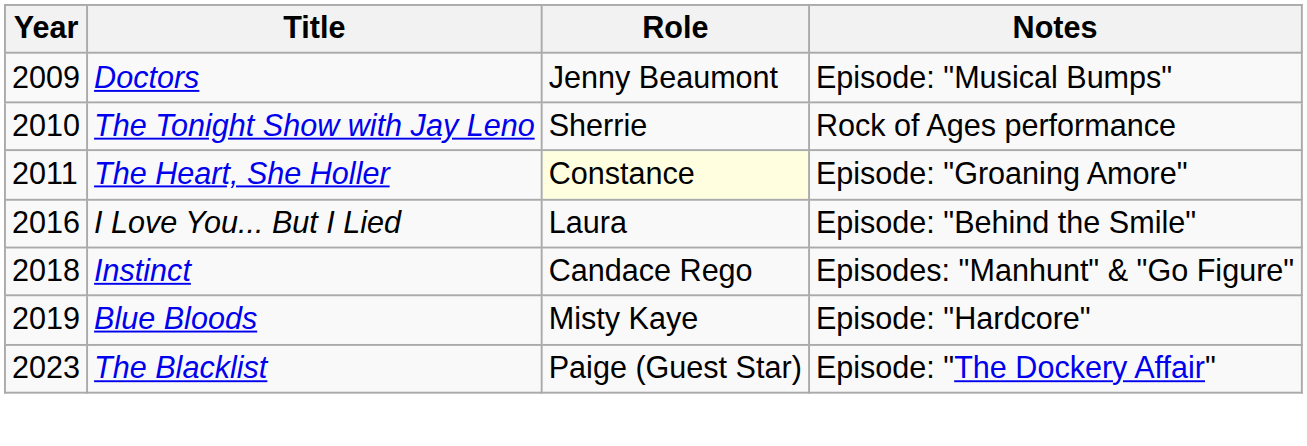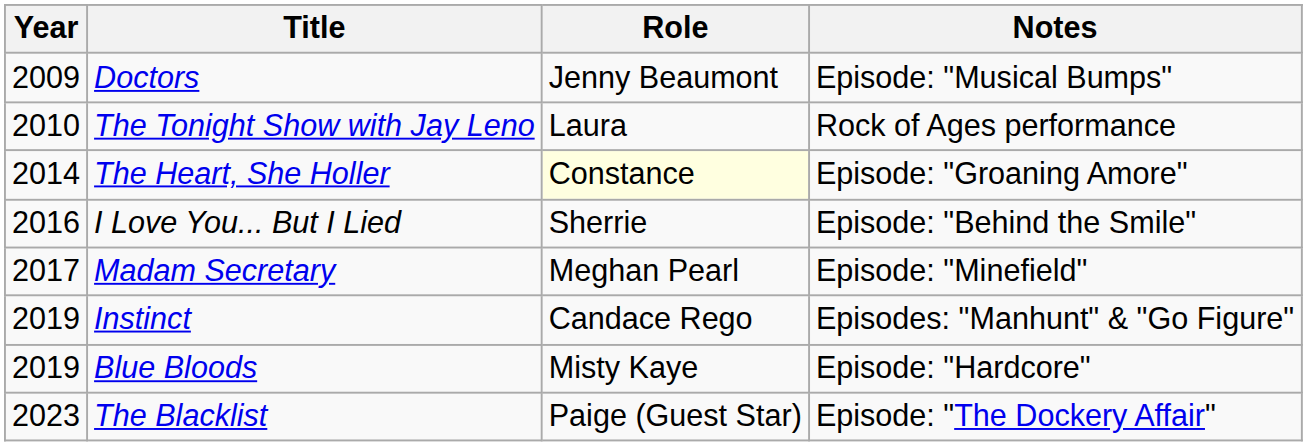The Tonight Show with Jay Leno | Role: Sherrie -> Laura
The Heart, She Holler | Year: 2011 -> 2014
I Love You... But I Lied | Role: Laura -> Sherrie
+ row: 2017 | Madam Secretary | Meghan Pearl | Episode: "Minefield"
Instinct | Year: 2018 -> 2019
